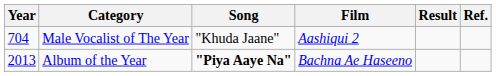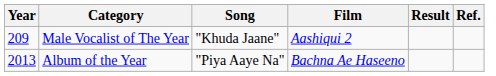Male Vocalist of The Year | Year: 704 -> 209
Album of the Year | Song: bold -> normal
